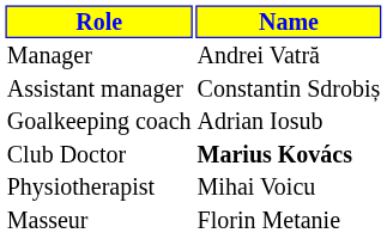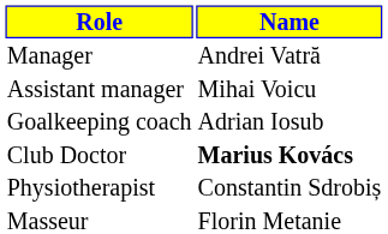Assistant manager | Name: Constantin Sdrobiș -> Mihai Voicu
Physiotherapist | Name: Mihai Voicu -> Constantin Sdrobiș
